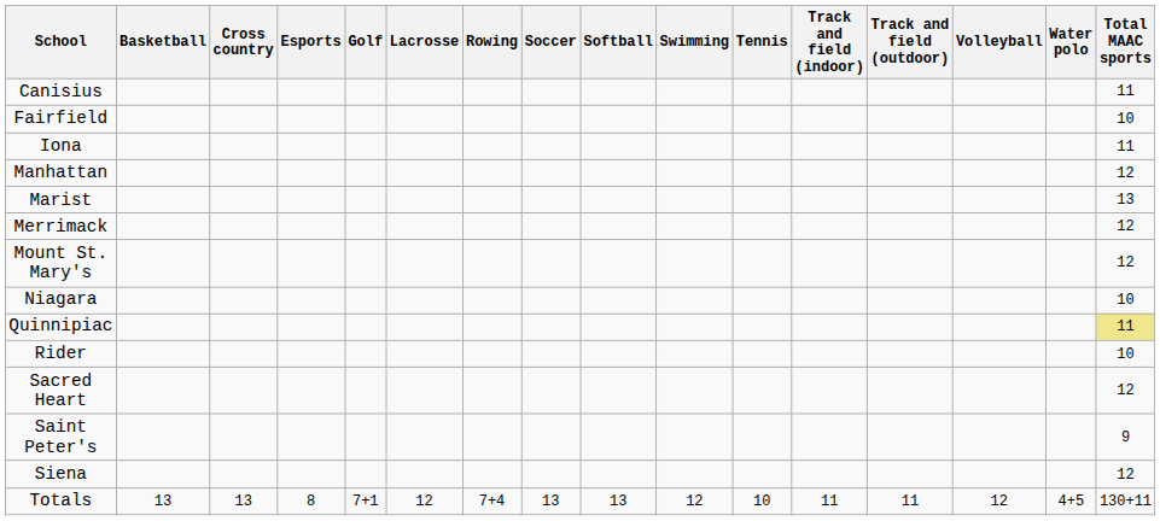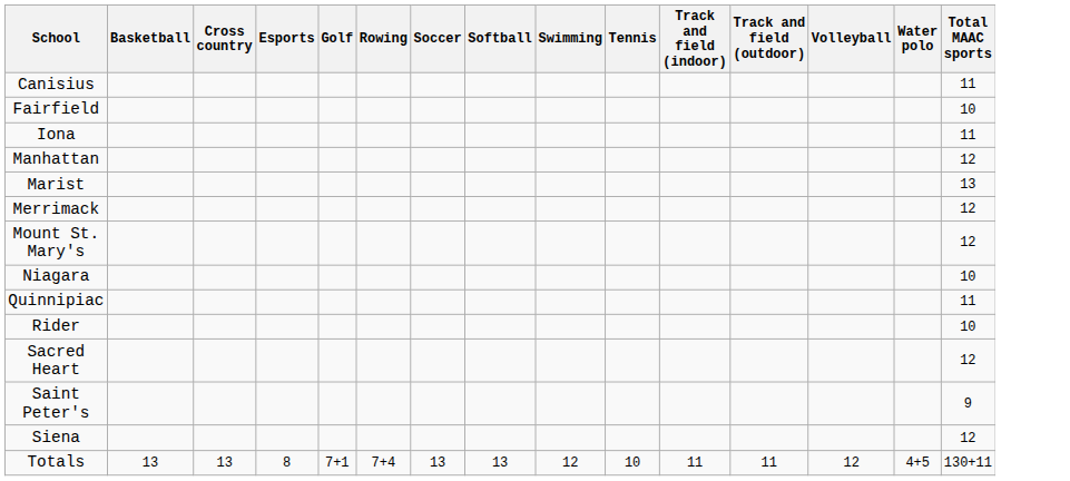- column: Lacrosse | 12
Quinnipiac | Total MAAC sports: khaki background -> no background
